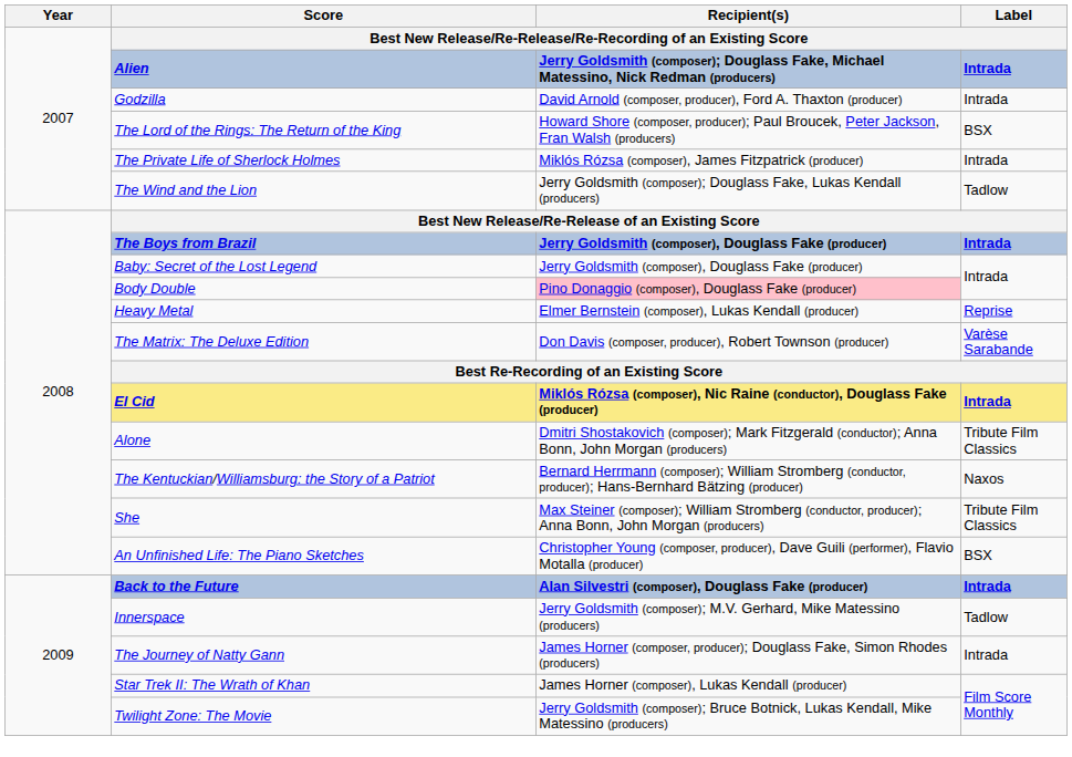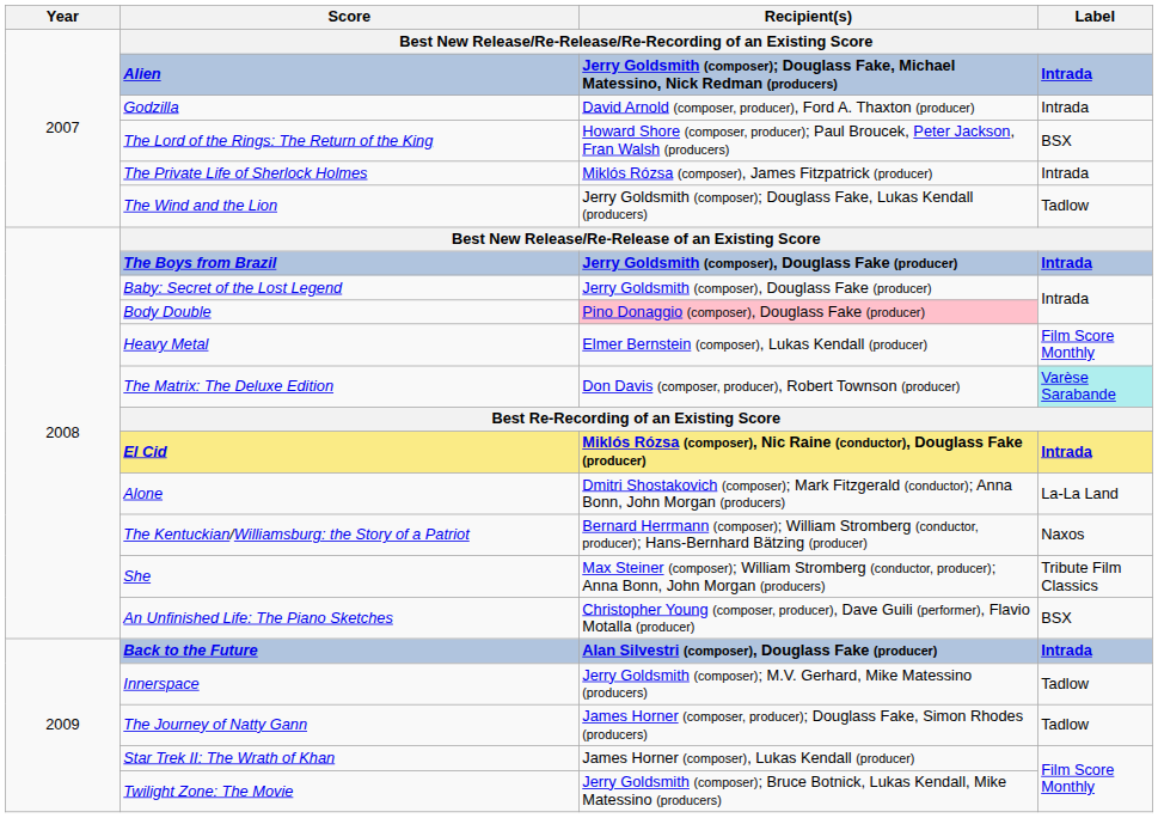Heavy Metal | Label: Reprise -> Film Score Monthly
The Matrix: The Deluxe Edition | Label: no background -> paleturquoise background
Alone | Label: Tribute Film Classics -> La-La Land
The Journey of Natty Gann | Label: Intrada -> Tadlow
